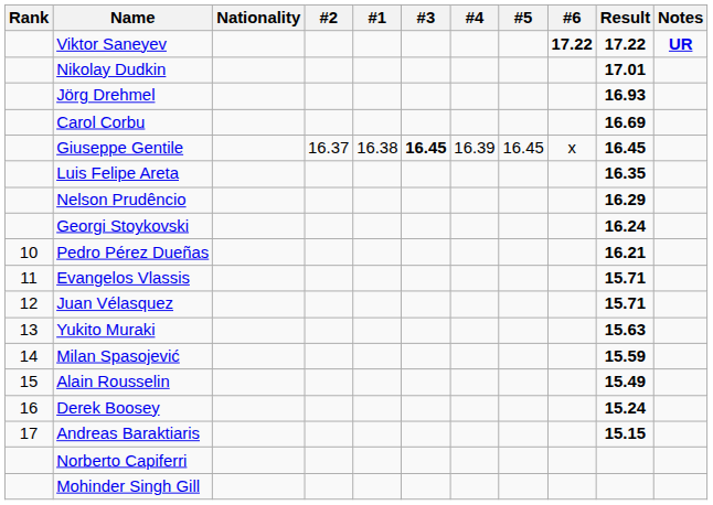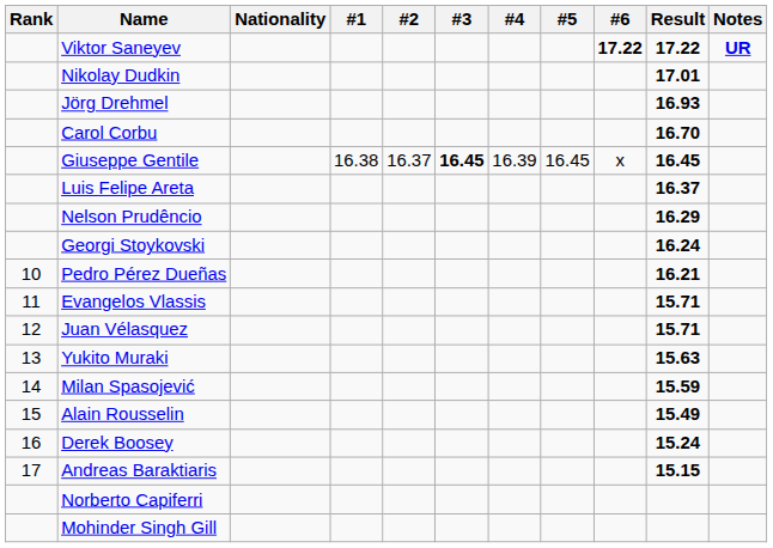columns swapped: #1 <-> #2
Carol Corbu | Result: 16.69 -> 16.70
Luis Felipe Areta | Result: 16.35 -> 16.37
